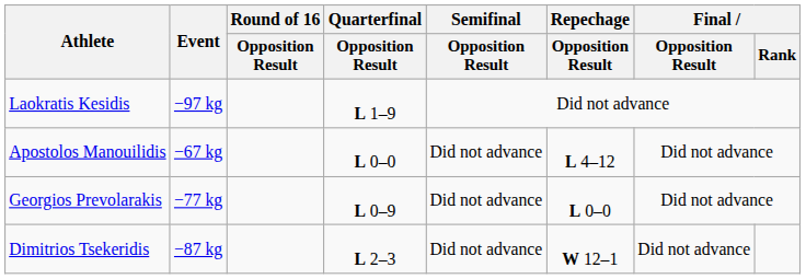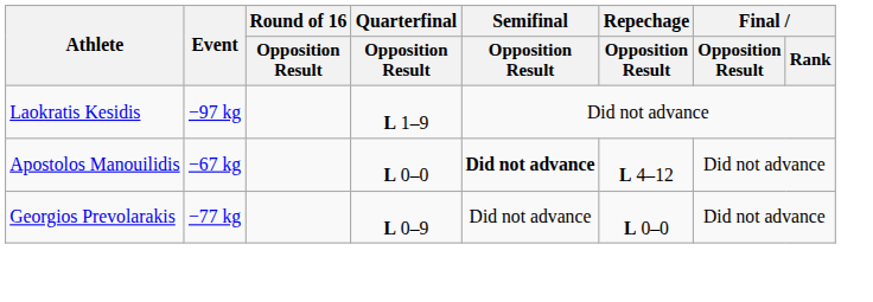Apostolos Manouilidis | Semifinal / Opposition Result: normal -> bold
- row: Dimitrios Tsekeridis | −87 kg | L 2–3 | Did not advance | W 12–1 | Did not advance
